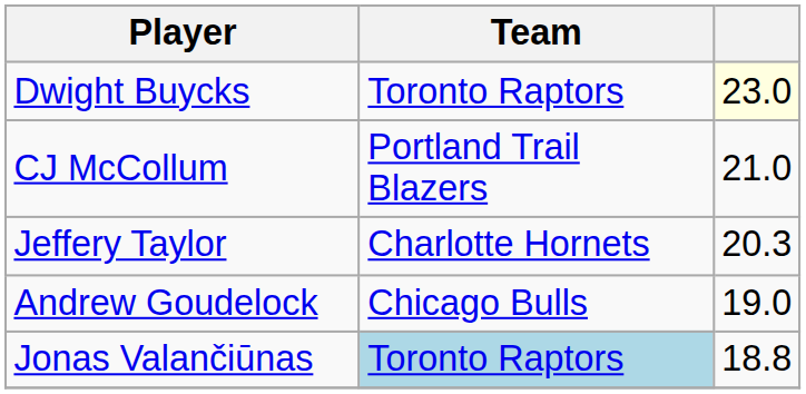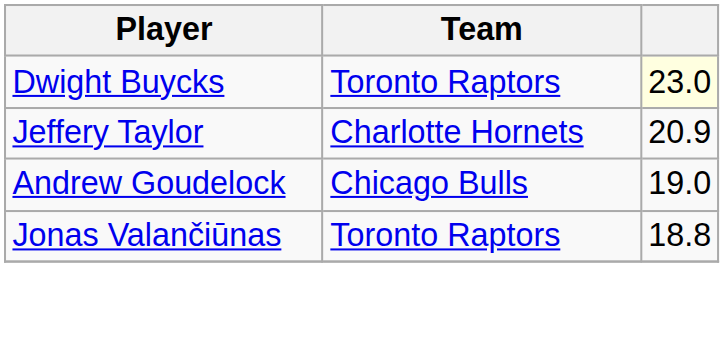- row: CJ McCollum | Portland Trail Blazers | 21.0
Jeffery Taylor | column 3: 20.3 -> 20.9
Jonas Valančiūnas | Team: lightblue background -> no background
